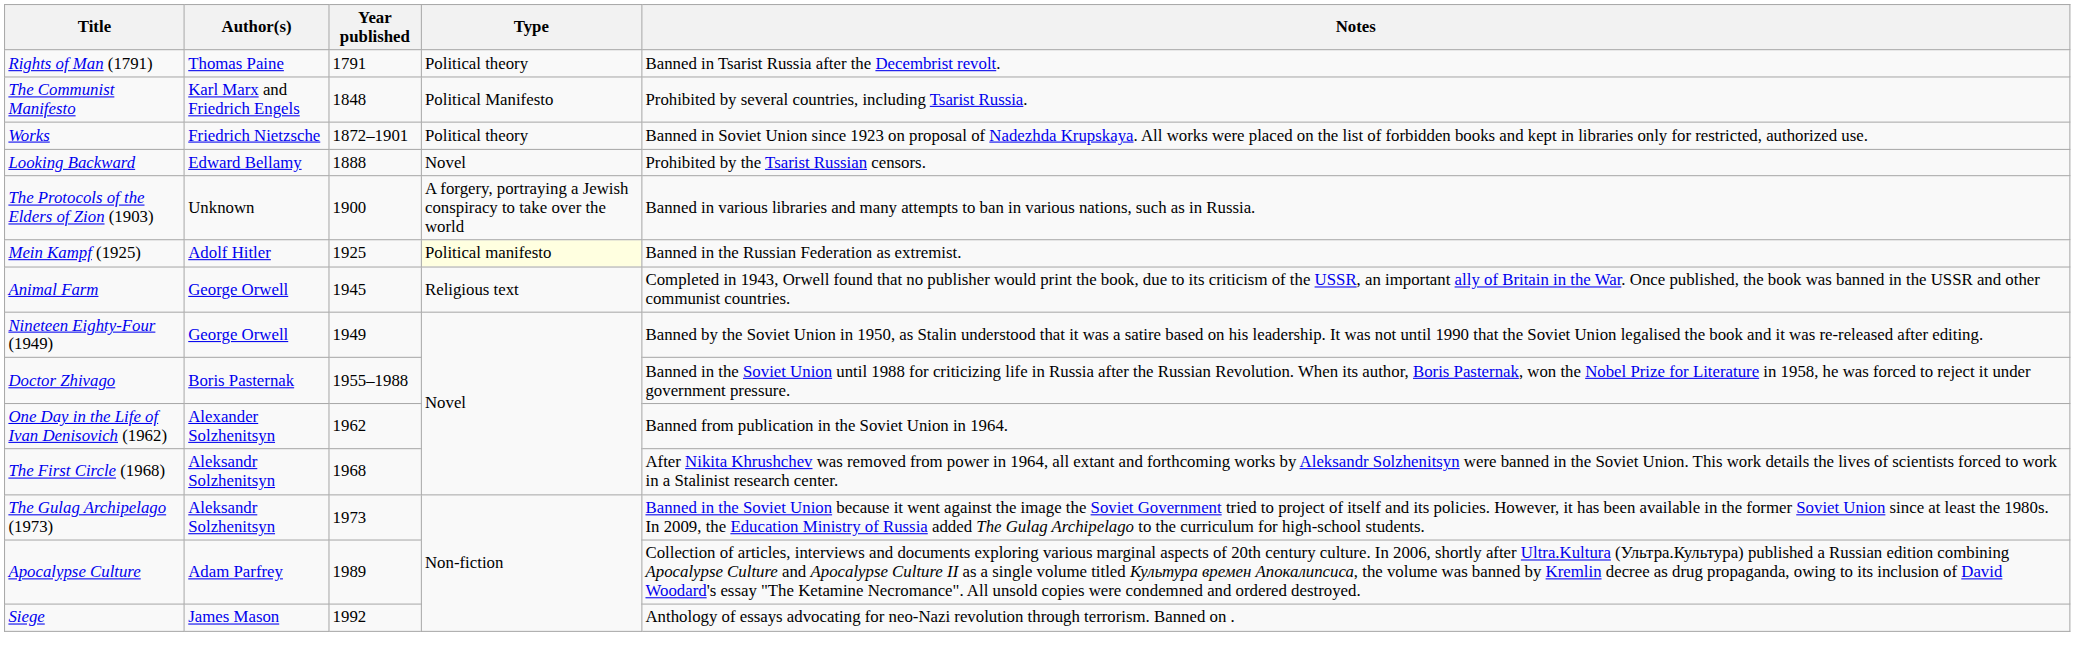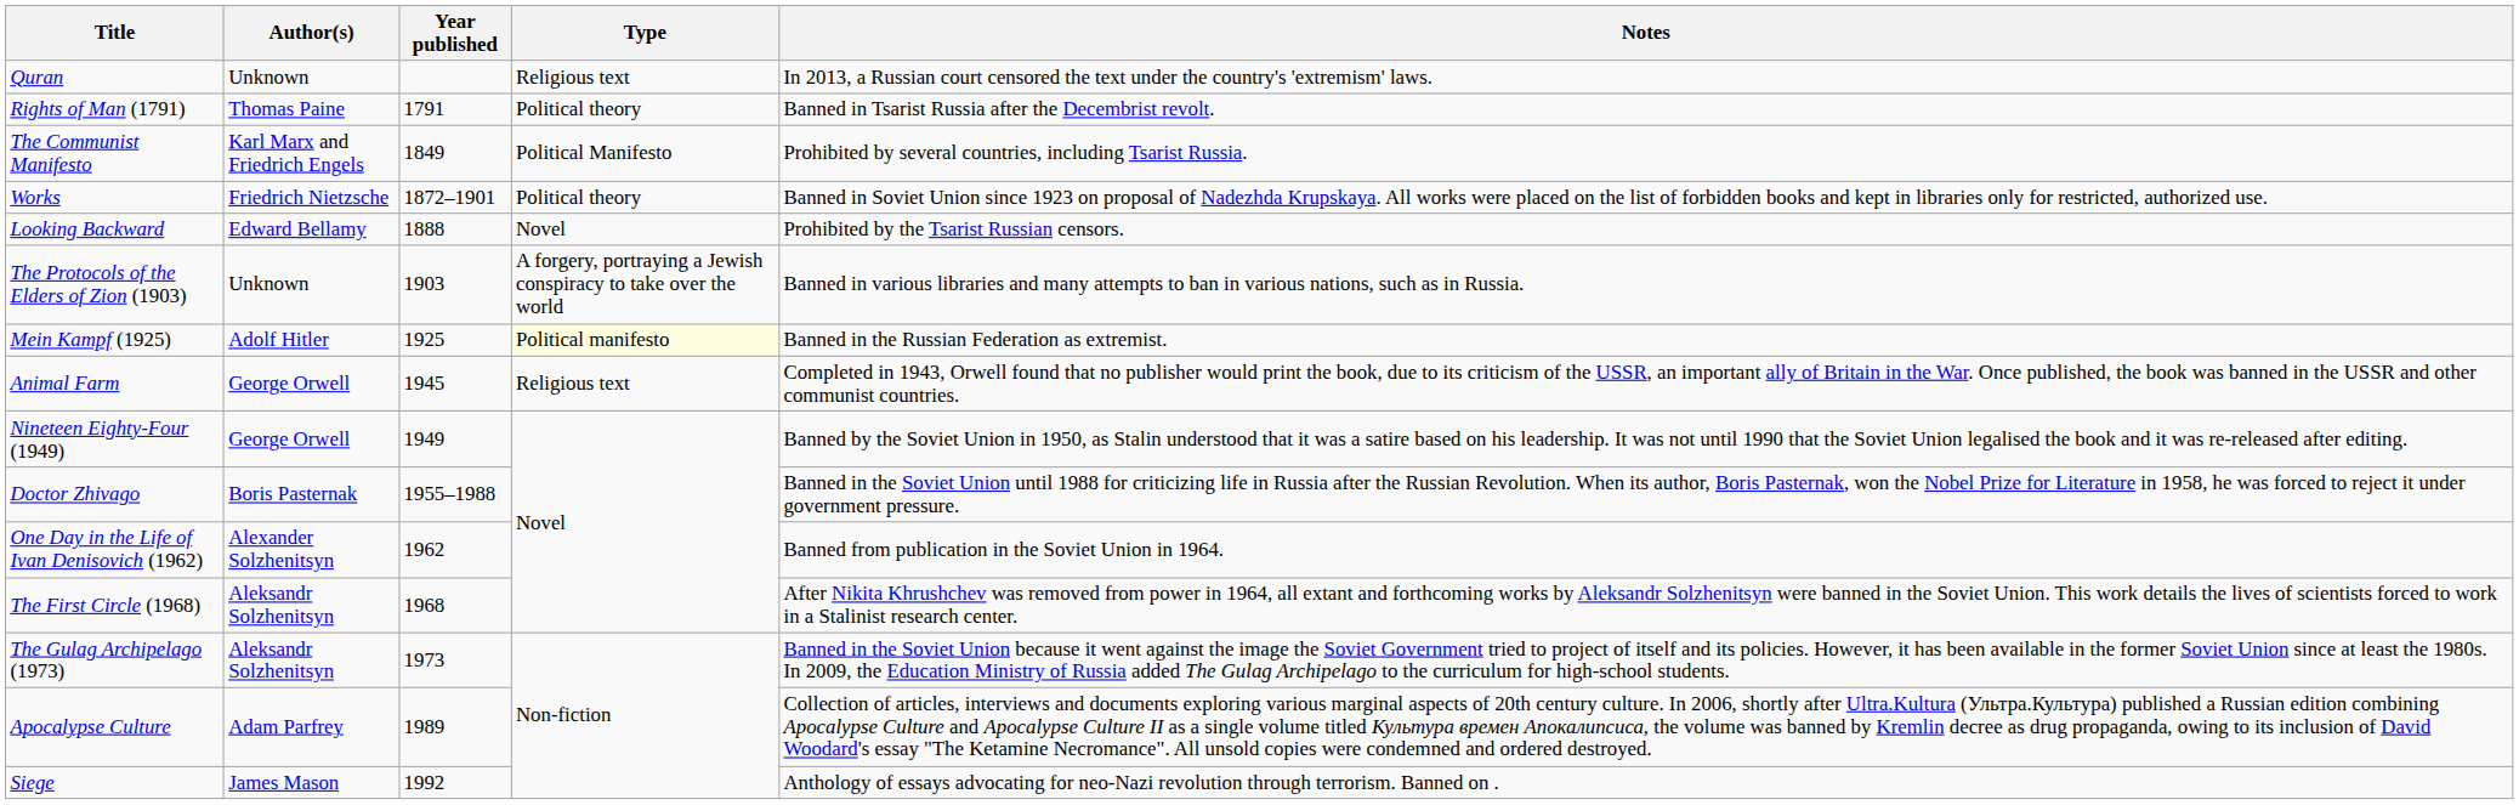+ row: Quran | Unknown | Religious text | In 2013, a Russian court censored the text under the country's 'extremism' laws.
The Communist Manifesto | Year published: 1848 -> 1849
The Protocols of the Elders of Zion (1903) | Year published: 1900 -> 1903
